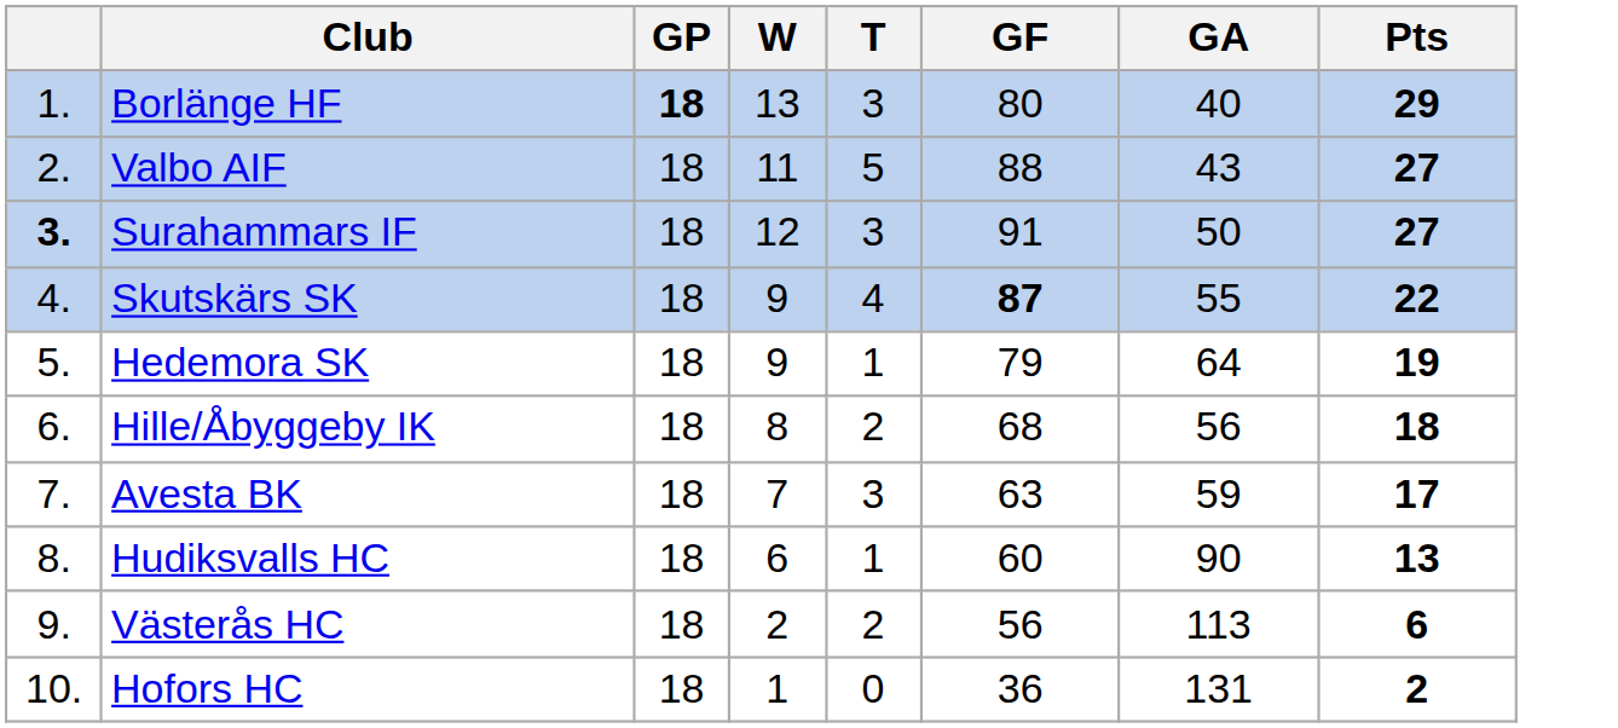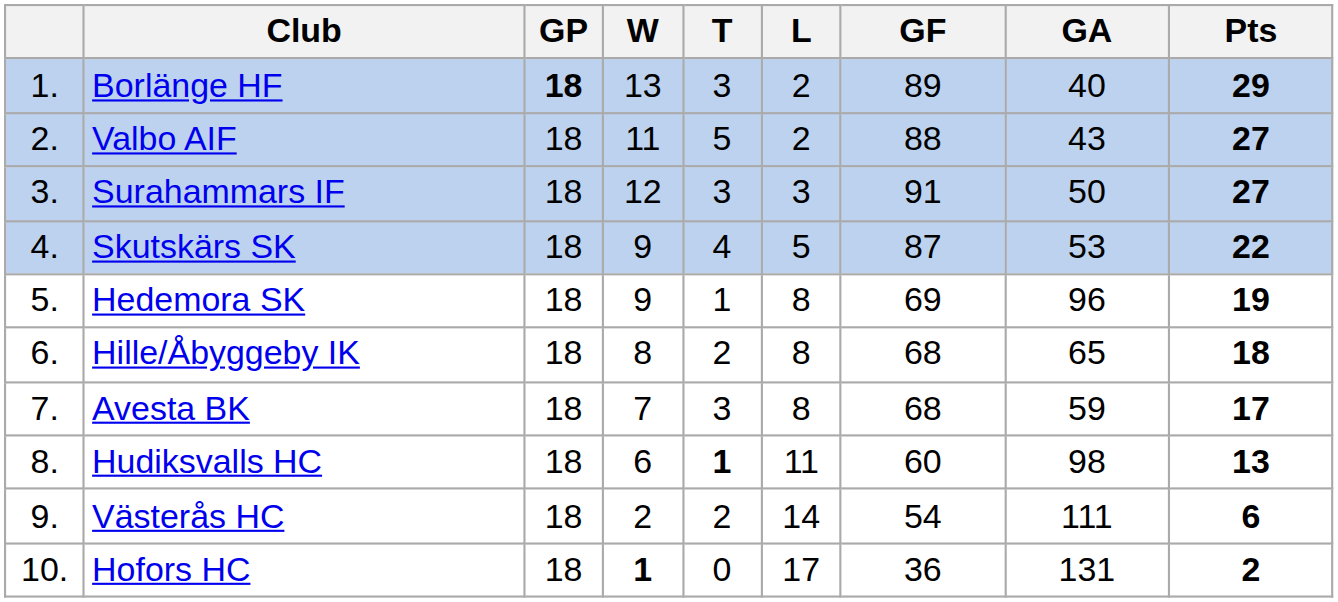+ column: L | 2 | 2 | 3 | 5 | 8 | 8 | 8 | 11 | 14 | 17
Borlänge HF | GF: 80 -> 89
Surahammars IF | column 1: bold -> normal
Skutskärs SK | GF: bold -> normal
Skutskärs SK | GA: 55 -> 53
Hedemora SK | GF: 79 -> 69
Hedemora SK | GA: 64 -> 96
Hille/Åbyggeby IK | GA: 56 -> 65
Avesta BK | GF: 63 -> 68
Hudiksvalls HC | T: normal -> bold
Hudiksvalls HC | GA: 90 -> 98
Västerås HC | GF: 56 -> 54
Västerås HC | GA: 113 -> 111
Hofors HC | W: normal -> bold
